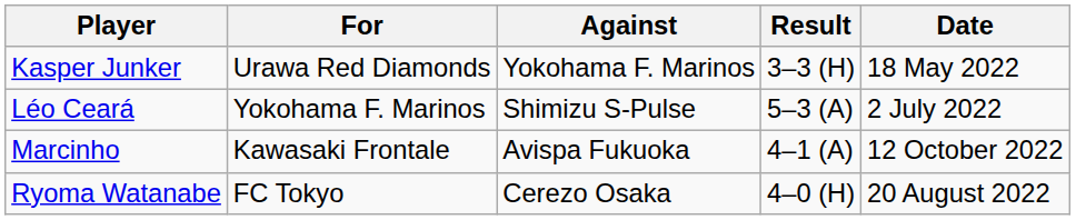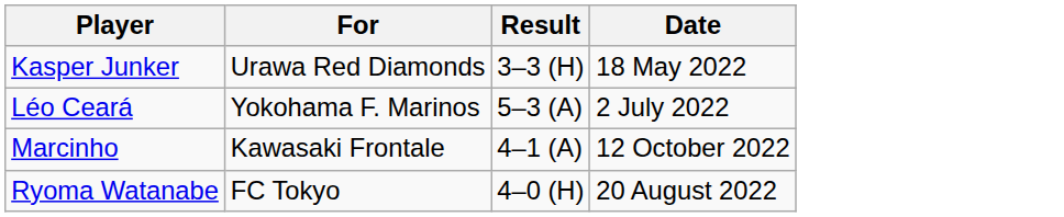- column: Against | Yokohama F. Marinos | Shimizu S-Pulse | Avispa Fukuoka | Cerezo Osaka
